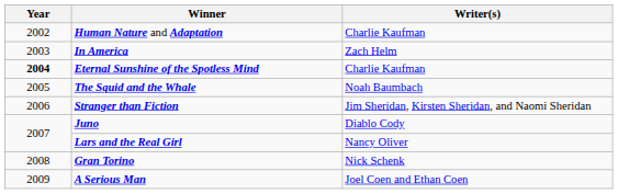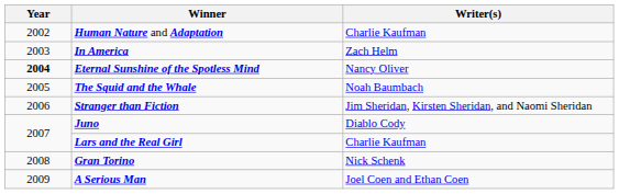Eternal Sunshine of the Spotless Mind | Writer(s): Charlie Kaufman -> Nancy Oliver
Lars and the Real Girl | Writer(s): Nancy Oliver -> Charlie Kaufman
